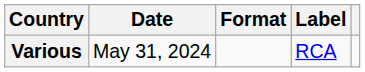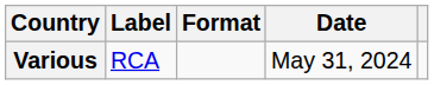columns swapped: Date <-> Label
